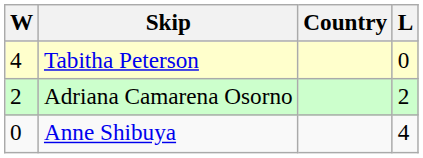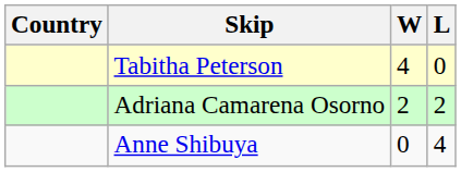columns swapped: Country <-> W
